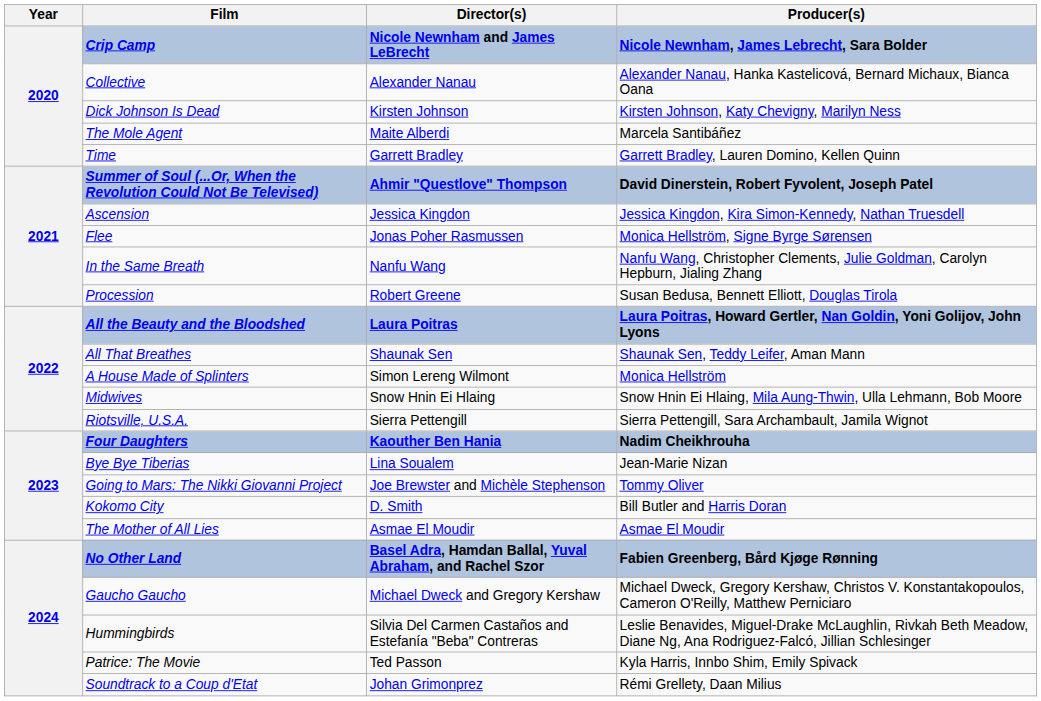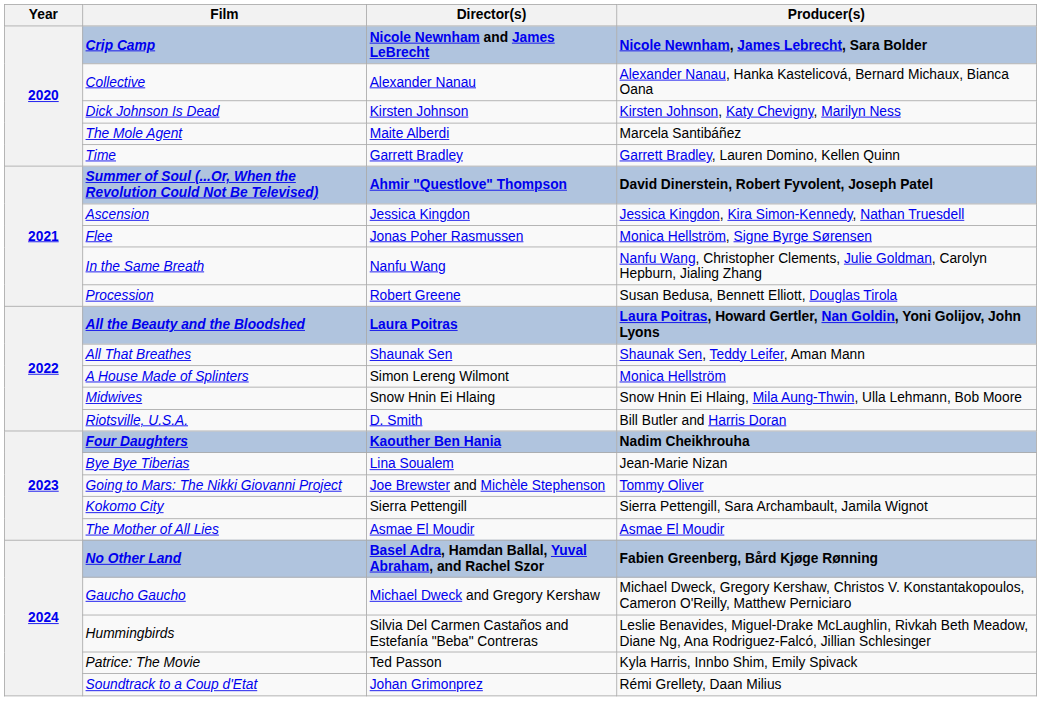Riotsville, U.S.A. | Director(s): Sierra Pettengill -> D. Smith
Riotsville, U.S.A. | Producer(s): Sierra Pettengill, Sara Archambault, Jamila Wignot -> Bill Butler and Harris Doran
Kokomo City | Director(s): D. Smith -> Sierra Pettengill
Kokomo City | Producer(s): Bill Butler and Harris Doran -> Sierra Pettengill, Sara Archambault, Jamila Wignot
